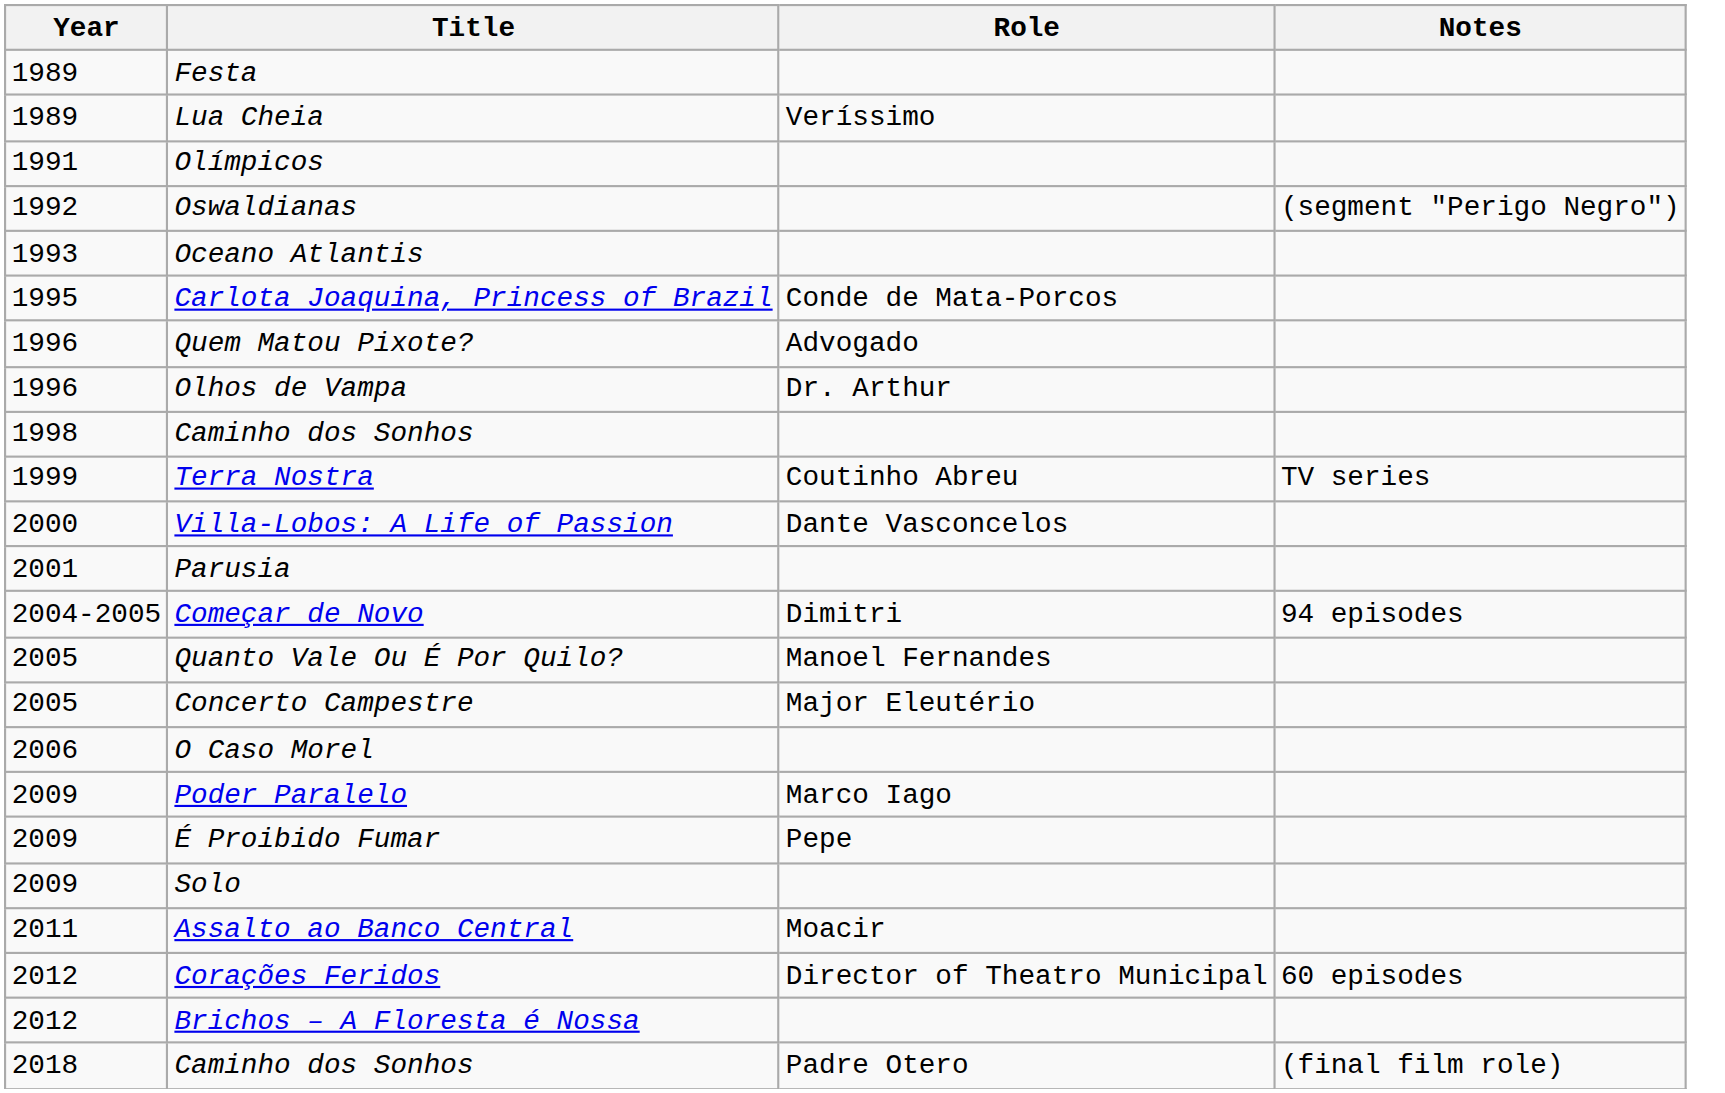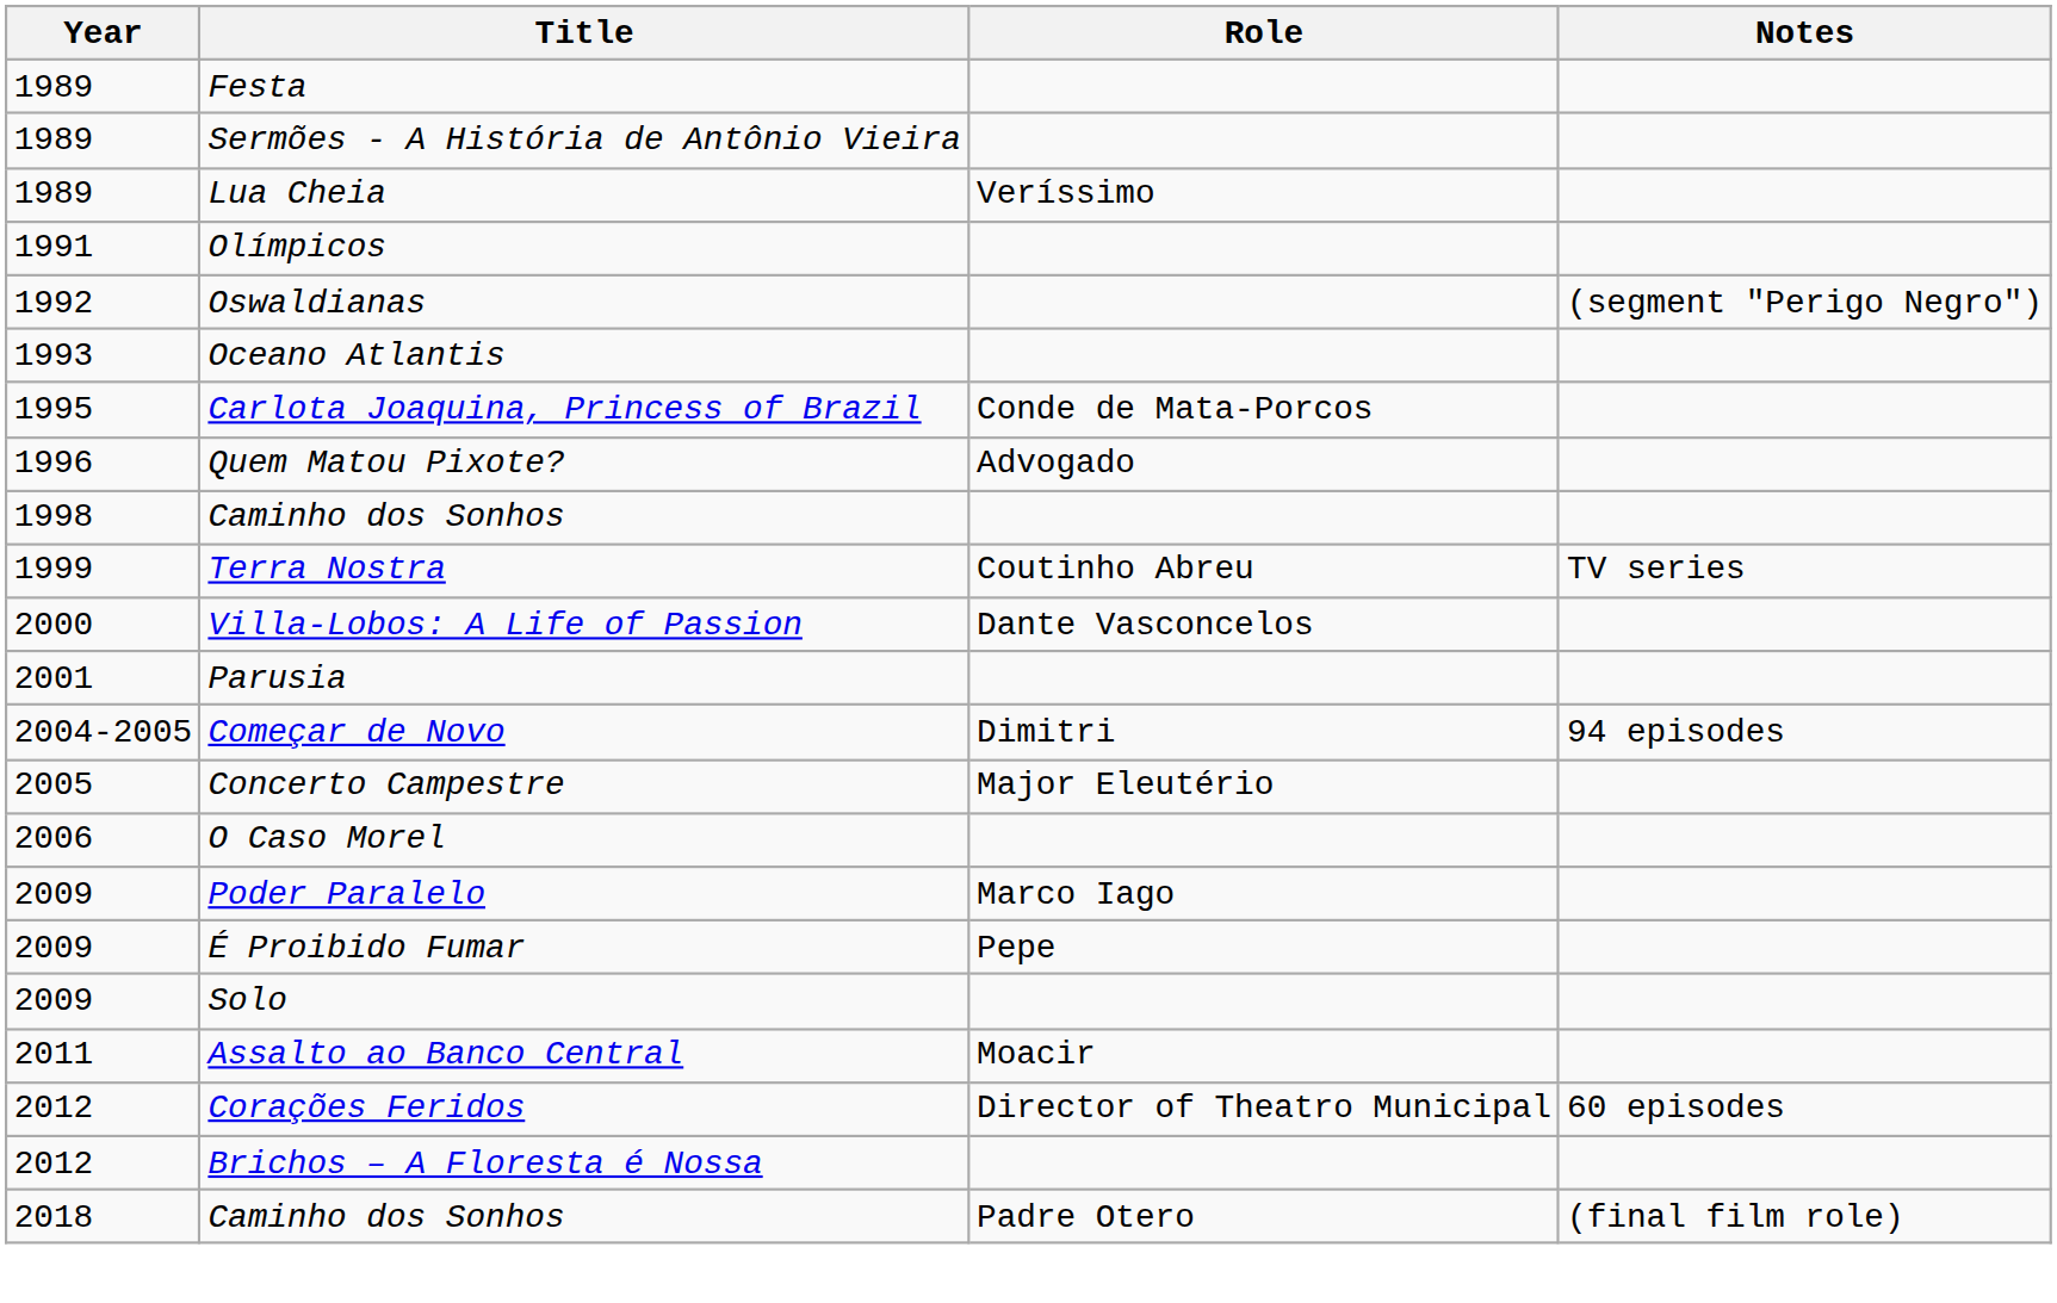+ row: 1989 | Sermões - A História de Antônio Vieira
- row: 1996 | Olhos de Vampa | Dr. Arthur
- row: 2005 | Quanto Vale Ou É Por Quilo? | Manoel Fernandes
